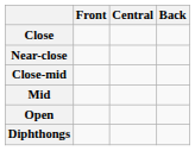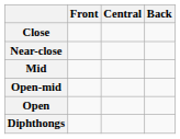- row: Close-mid
+ row: Open-mid
